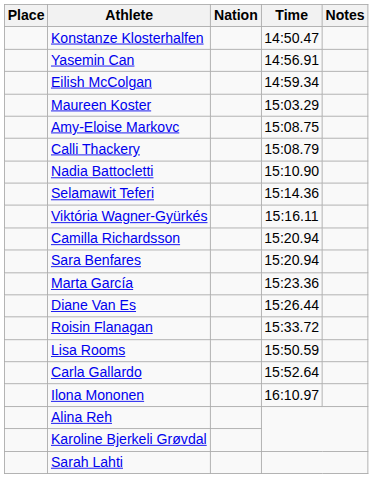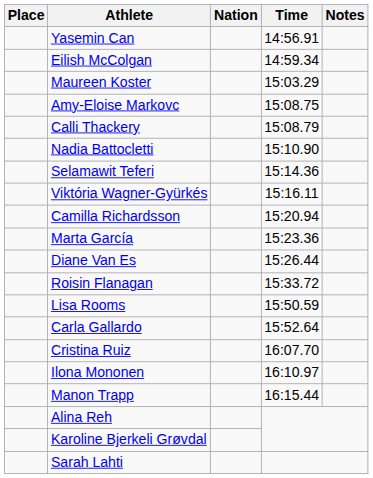- row: Konstanze Klosterhalfen | 14:50.47
- row: Sara Benfares | 15:20.94
+ row: Cristina Ruiz | 16:07.70
+ row: Manon Trapp | 16:15.44
